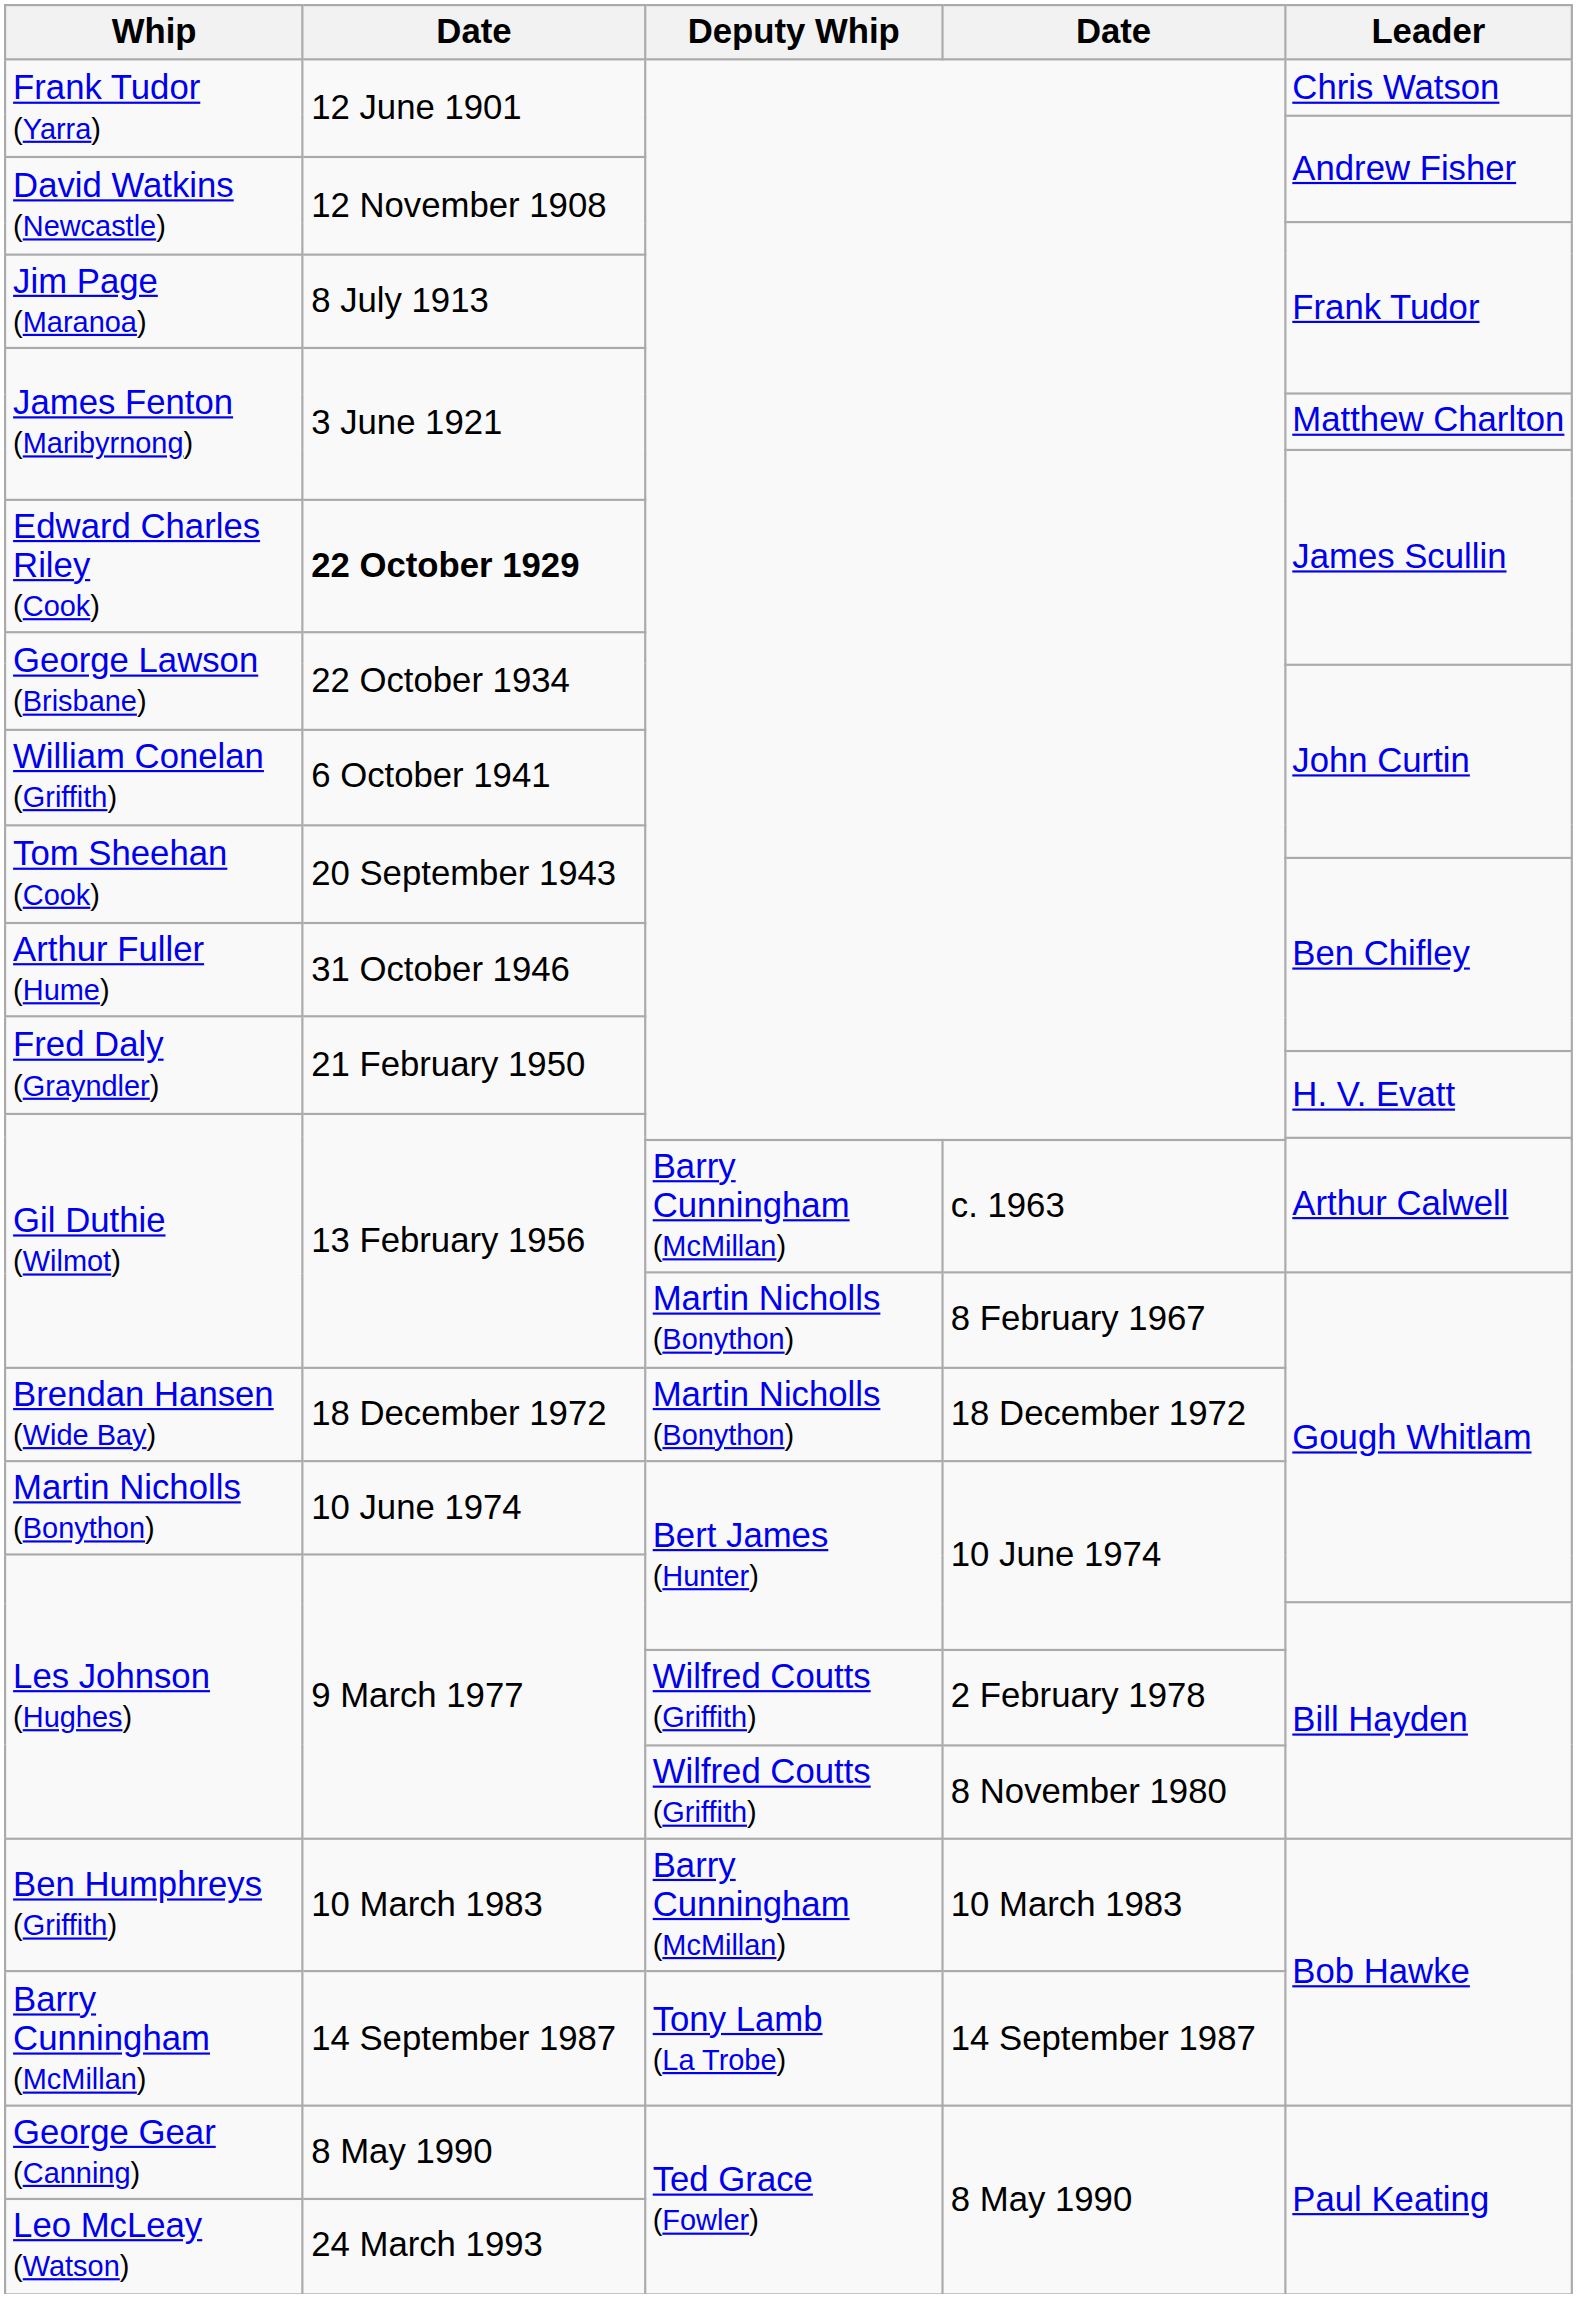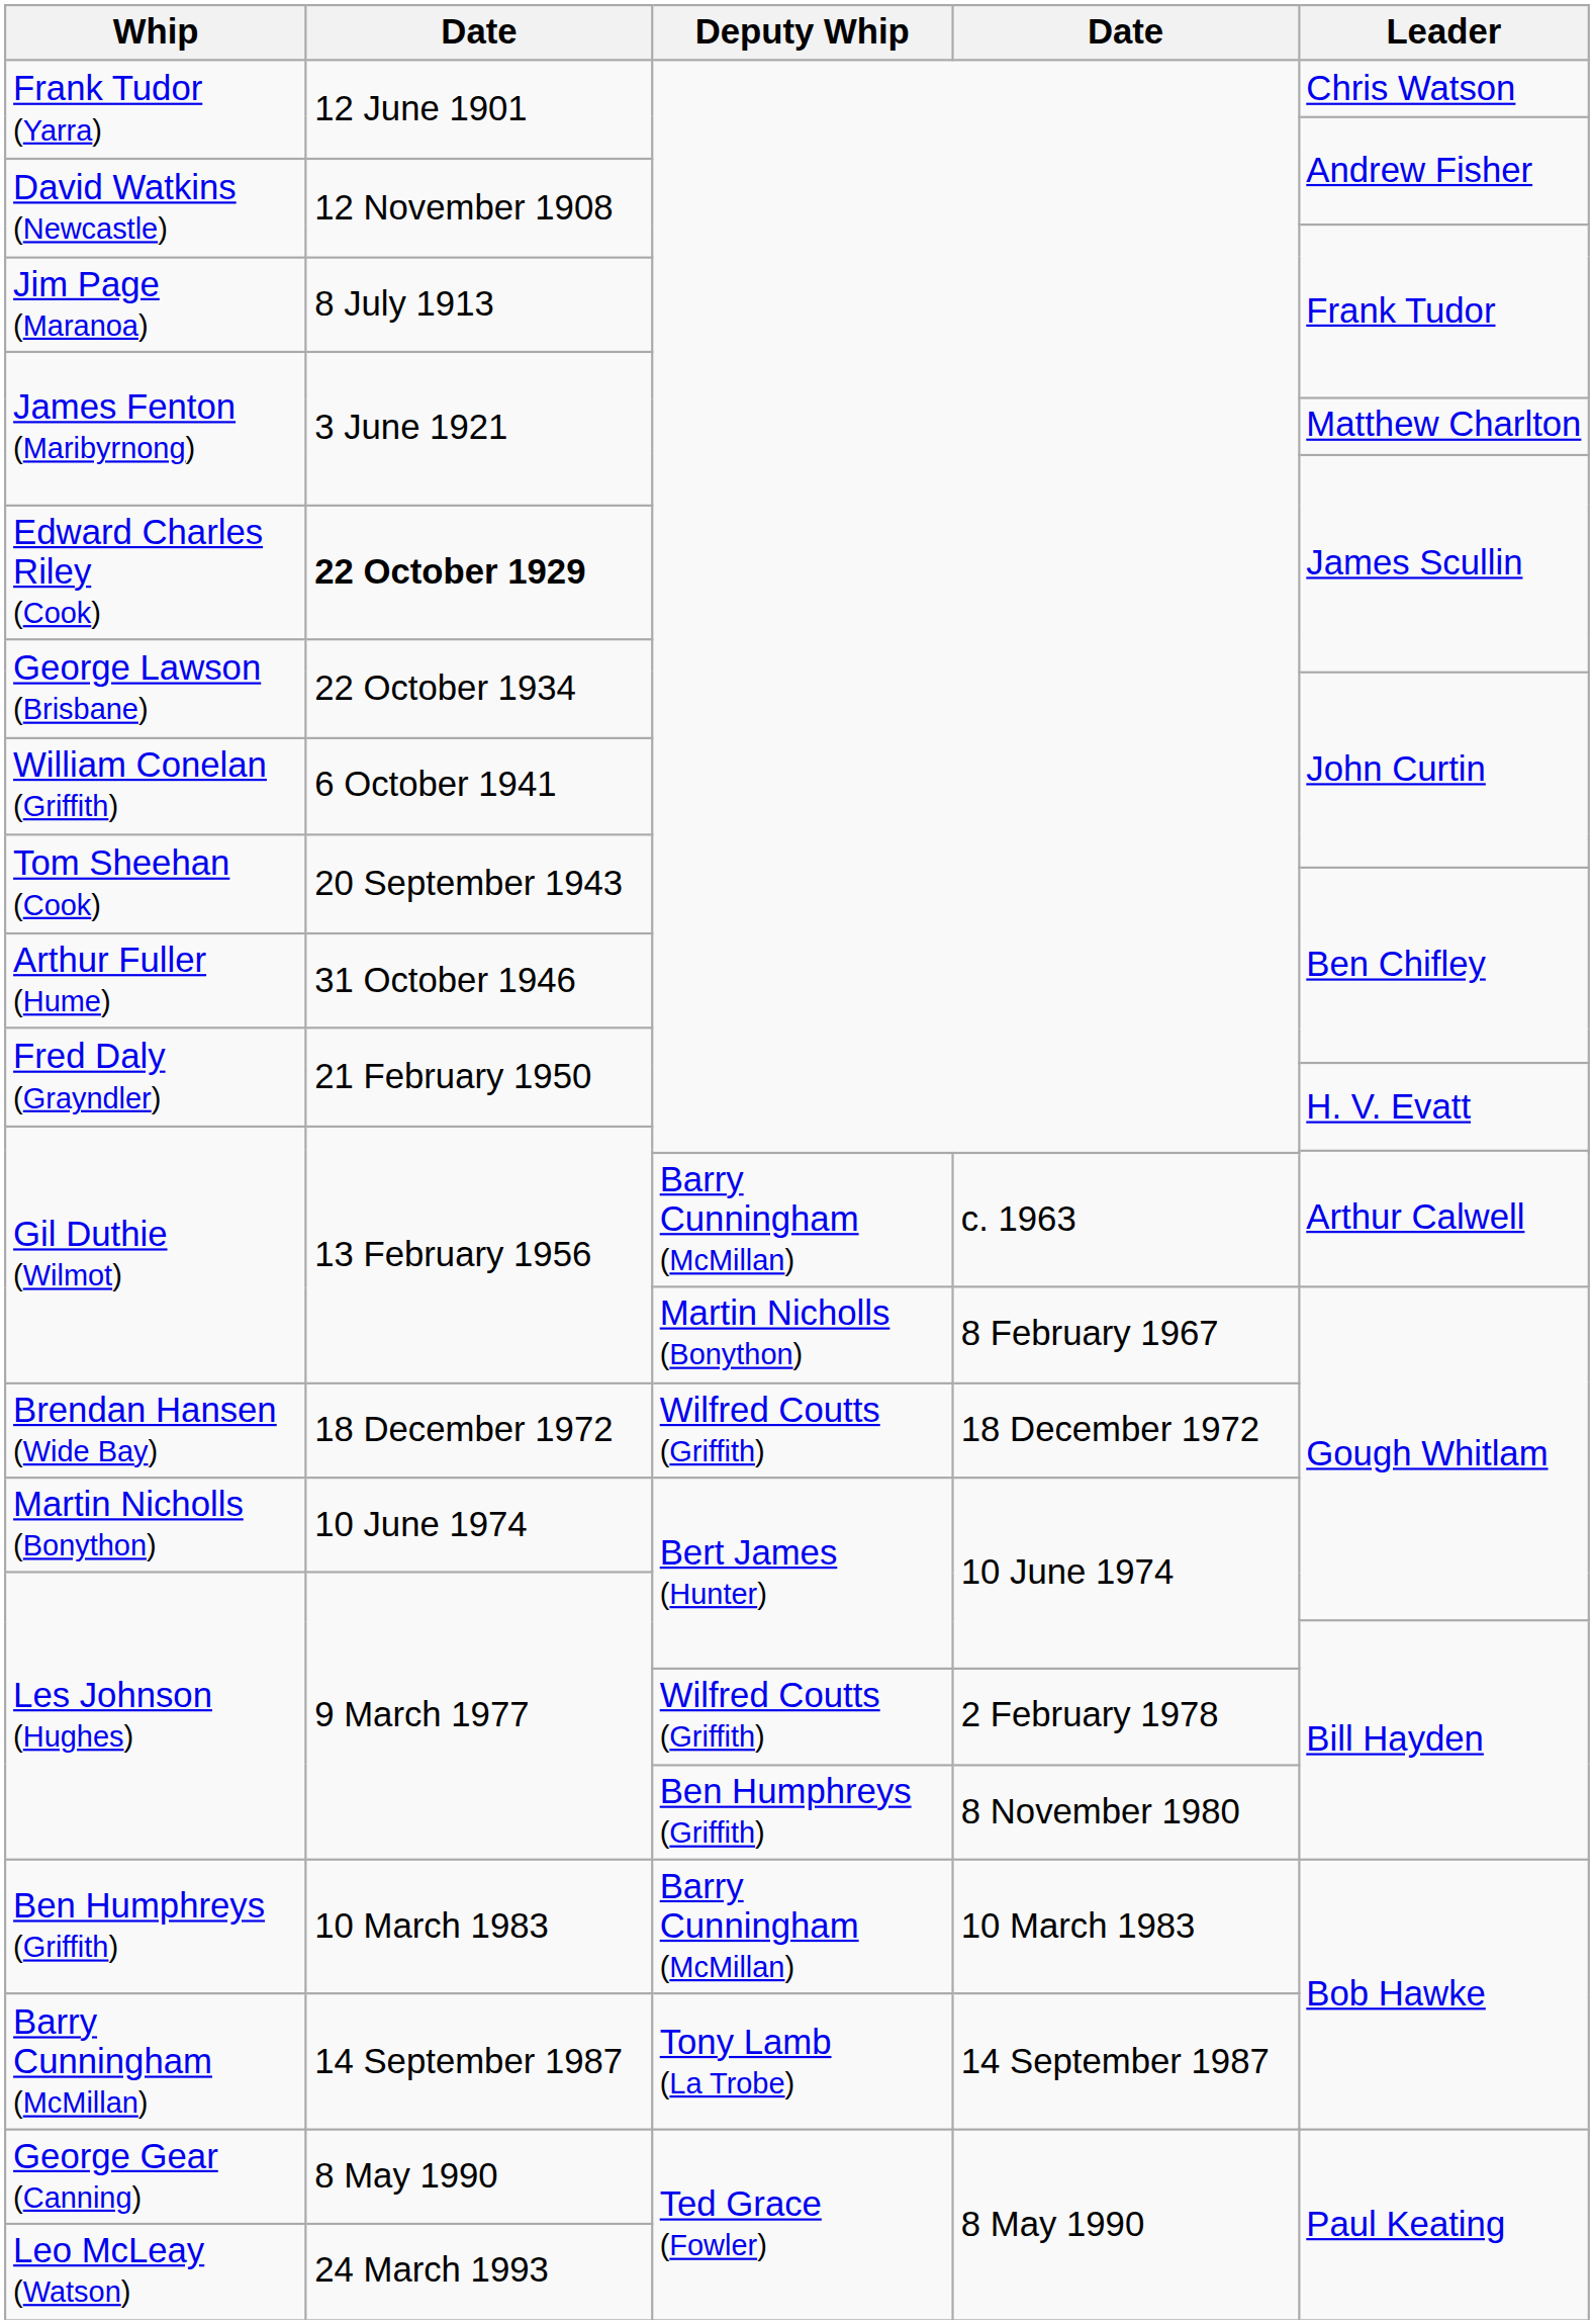Brendan Hansen (Wide Bay) | Deputy Whip: Martin Nicholls (Bonython) -> Wilfred Coutts (Griffith)
Les Johnson (Hughes) / 8 November 1980 | Deputy Whip: Wilfred Coutts (Griffith) -> Ben Humphreys (Griffith)
